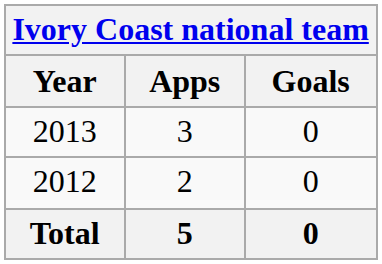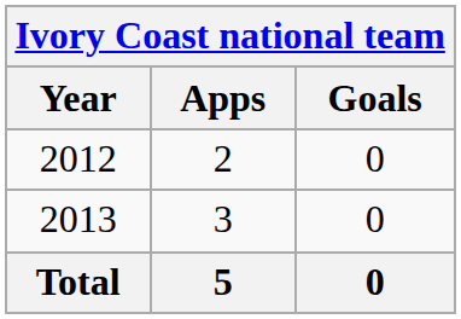rows swapped: 2012 <-> 2013
